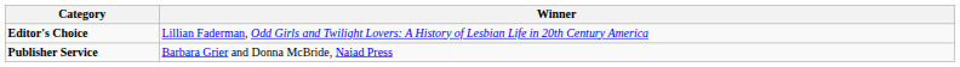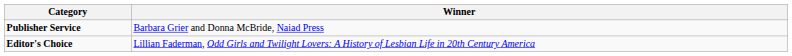rows swapped: Editor's Choice <-> Publisher Service
